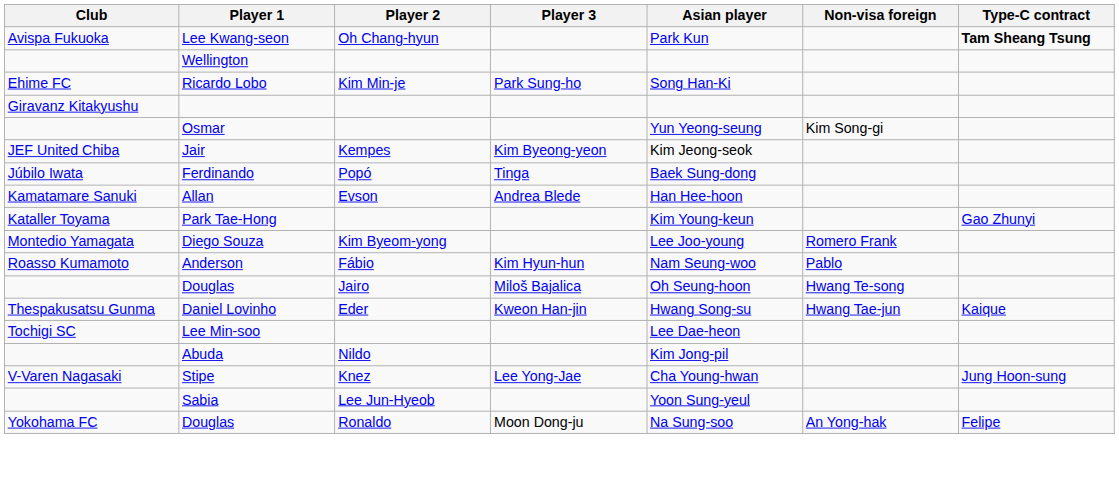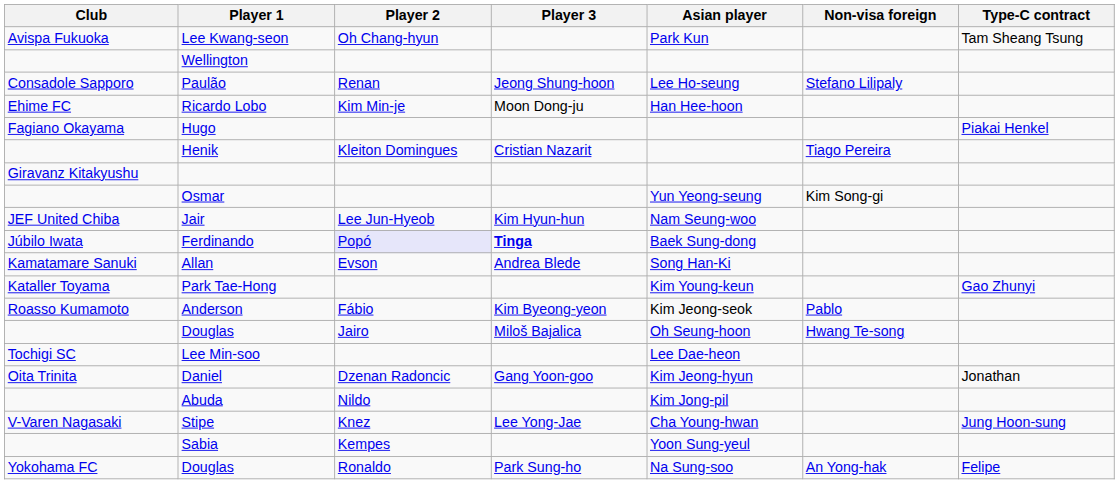Lee Kwang-seon | Type-C contract: bold -> normal
+ row: Consadole Sapporo | Paulão | Renan | Jeong Shung-hoon | Lee Ho-seung | Stefano Lilipaly
Ricardo Lobo | Player 3: Park Sung-ho -> Moon Dong-ju
Ricardo Lobo | Asian player: Song Han-Ki -> Han Hee-hoon
+ row: Fagiano Okayama | Hugo | Piakai Henkel
+ row: Henik | Kleiton Domingues | Cristian Nazarit | Tiago Pereira
Jair | Player 2: Kempes -> Lee Jun-Hyeob
Jair | Player 3: Kim Byeong-yeon -> Kim Hyun-hun
Jair | Asian player: Kim Jeong-seok -> Nam Seung-woo
Ferdinando | Player 2: no background -> lavender background
Ferdinando | Player 3: normal -> bold
Allan | Asian player: Han Hee-hoon -> Song Han-Ki
- row: Montedio Yamagata | Diego Souza | Kim Byeom-yong | Lee Joo-young | Romero Frank
Anderson | Player 3: Kim Hyun-hun -> Kim Byeong-yeon
Anderson | Asian player: Nam Seung-woo -> Kim Jeong-seok
- row: Thespakusatsu Gunma | Daniel Lovinho | Eder | Kweon Han-jin | Hwang Song-su | Hwang Tae-jun | Kaique
+ row: Oita Trinita | Daniel | Dzenan Radoncic | Gang Yoon-goo | Kim Jeong-hyun | Jonathan
Sabia | Player 2: Lee Jun-Hyeob -> Kempes
Yokohama FC / Douglas | Player 3: Moon Dong-ju -> Park Sung-ho
